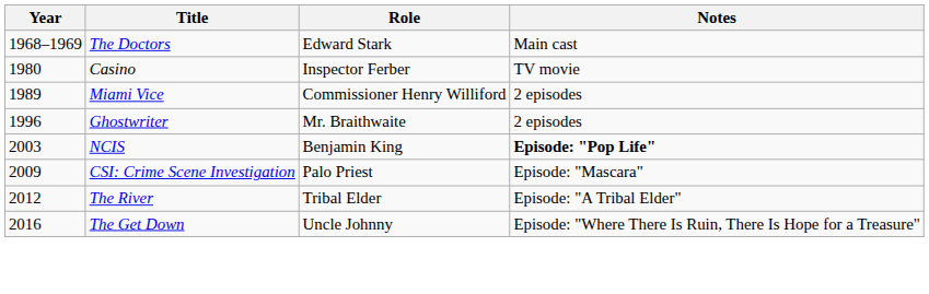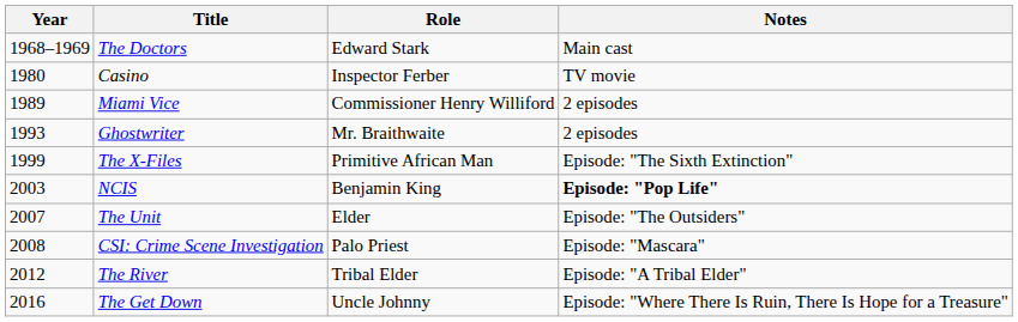Ghostwriter | Year: 1996 -> 1993
+ row: 1999 | The X-Files | Primitive African Man | Episode: "The Sixth Extinction"
+ row: 2007 | The Unit | Elder | Episode: "The Outsiders"
CSI: Crime Scene Investigation | Year: 2009 -> 2008
